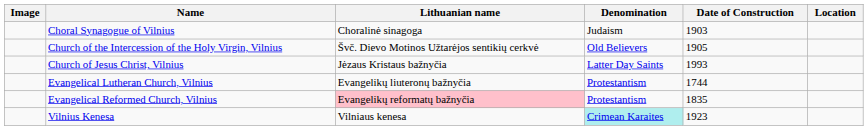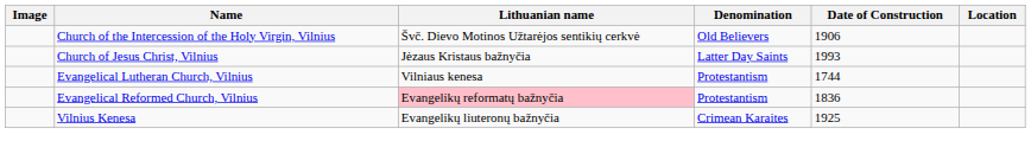- row: Choral Synagogue of Vilnius | Choralinė sinagoga | Judaism | 1903
Church of the Intercession of the Holy Virgin, Vilnius | Date of Construction: 1905 -> 1906
Evangelical Lutheran Church, Vilnius | Lithuanian name: Evangelikų liuteronų bažnyčia -> Vilniaus kenesa
Evangelical Reformed Church, Vilnius | Date of Construction: 1835 -> 1836
Vilnius Kenesa | Lithuanian name: Vilniaus kenesa -> Evangelikų liuteronų bažnyčia
Vilnius Kenesa | Denomination: paleturquoise background -> no background
Vilnius Kenesa | Date of Construction: 1923 -> 1925
